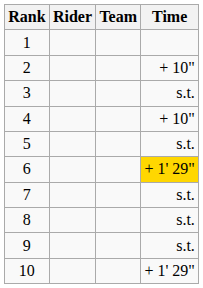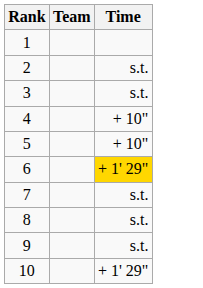- column: Rider
2 | Time: + 10" -> s.t.
5 | Time: s.t. -> + 10"
